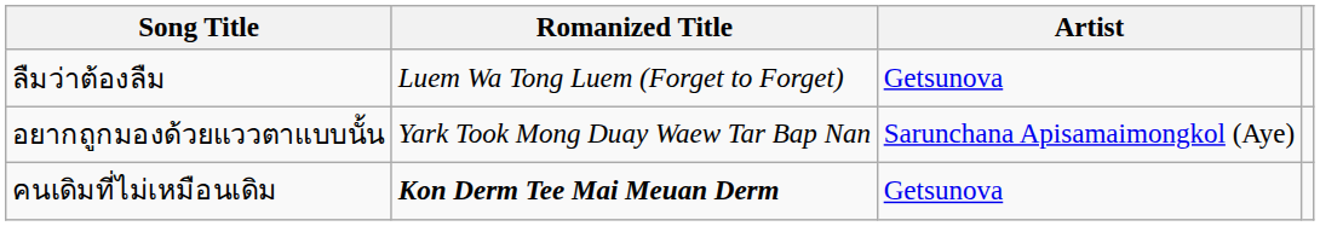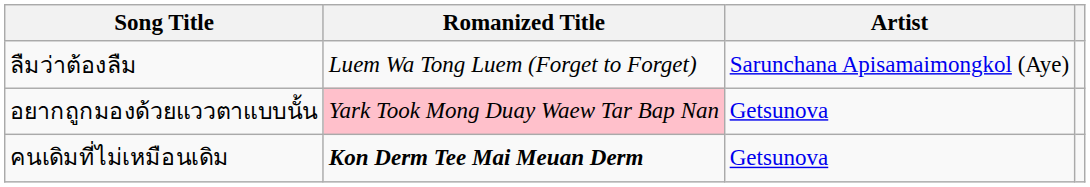ลืมว่าต้องลืม | Artist: Getsunova -> Sarunchana Apisamaimongkol (Aye)
อยากถูกมองด้วยแววตาแบบนั้น | Romanized Title: no background -> pink background
อยากถูกมองด้วยแววตาแบบนั้น | Artist: Sarunchana Apisamaimongkol (Aye) -> Getsunova
